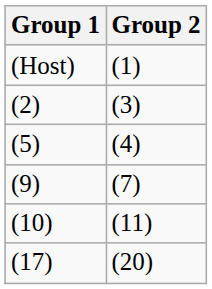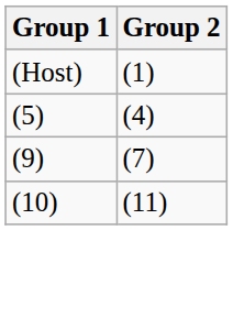- row: (2) | (3)
- row: (17) | (20)
